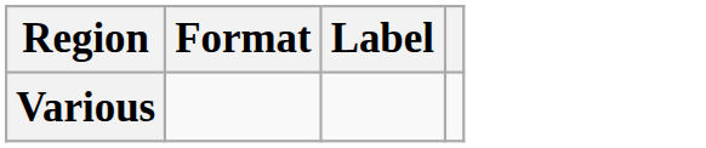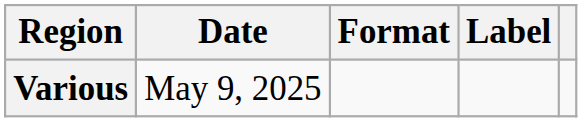+ column: Date | May 9, 2025
